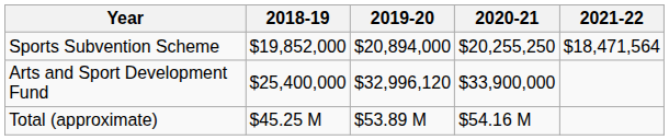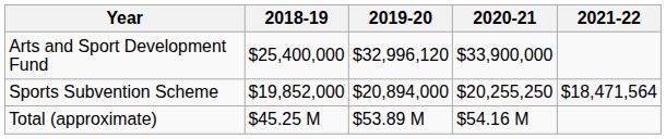rows swapped: Sports Subvention Scheme <-> Arts and Sport Development Fund
